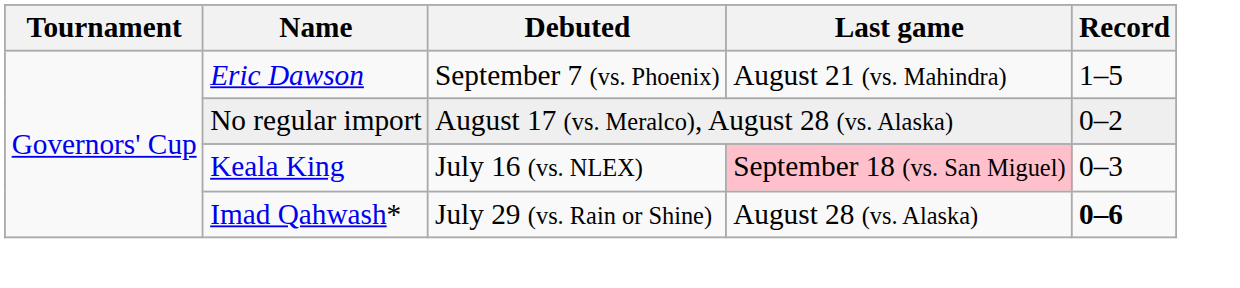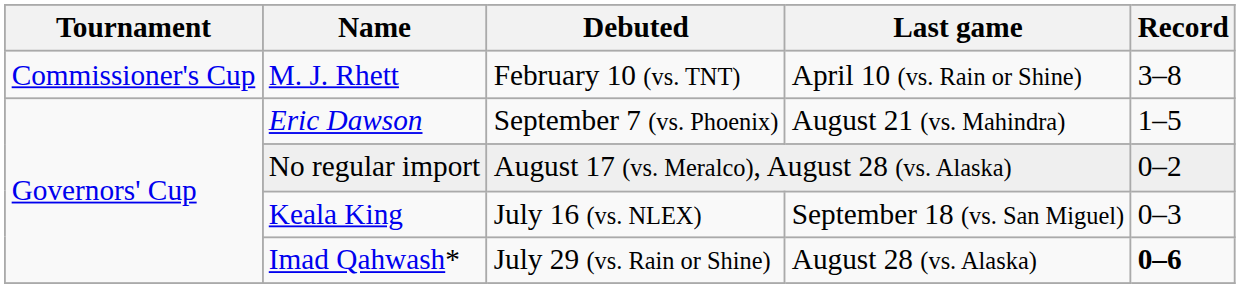+ row: Commissioner's Cup | M. J. Rhett | February 10 (vs. TNT) | April 10 (vs. Rain or Shine) | 3–8
Keala King | Last game: pink background -> no background
